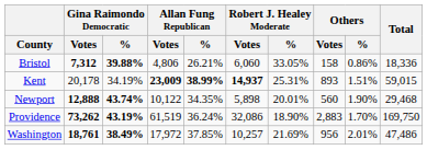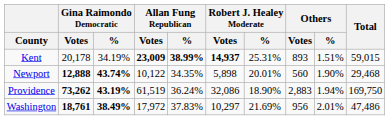- row: Bristol | 7,312 | 39.88% | 4,806 | 26.21% | 6,060 | 33.05% | 158 | 0.86% | 18,336
Providence | Others / %: 1.70% -> 1.94%
Washington | Allan Fung Republican / %: 37.85% -> 37.83%
Washington | Robert J. Healey Moderate / Votes: 10,257 -> 10,297
